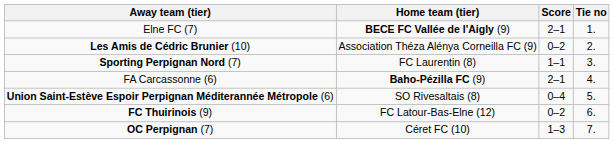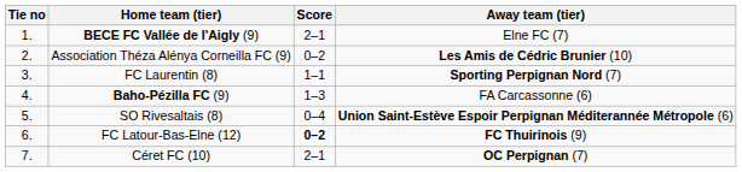columns swapped: Tie no <-> Away team (tier)
Baho-Pézilla FC (9) | Score: 2–1 -> 1–3
FC Latour-Bas-Elne (12) | Score: normal -> bold
Céret FC (10) | Score: 1–3 -> 2–1
